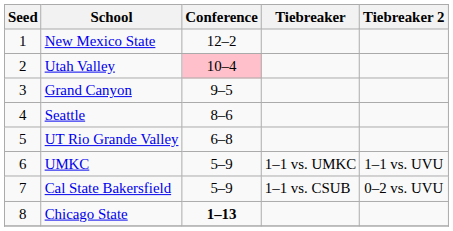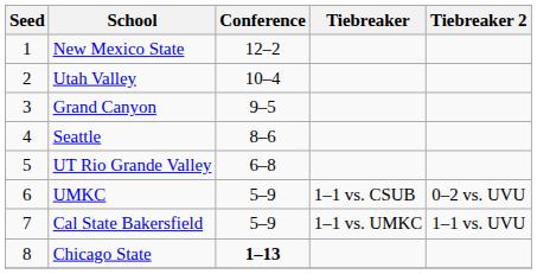Utah Valley | Conference: pink background -> no background
UMKC | Tiebreaker: 1–1 vs. UMKC -> 1–1 vs. CSUB
UMKC | Tiebreaker 2: 1–1 vs. UVU -> 0–2 vs. UVU
Cal State Bakersfield | Tiebreaker: 1–1 vs. CSUB -> 1–1 vs. UMKC
Cal State Bakersfield | Tiebreaker 2: 0–2 vs. UVU -> 1–1 vs. UVU
